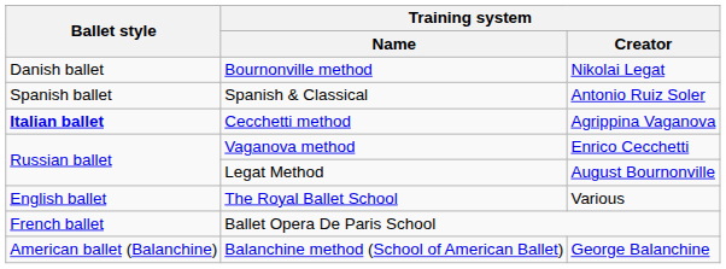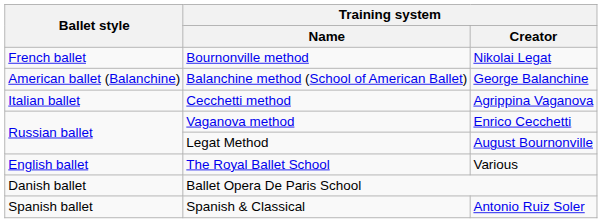Bournonville method | Ballet style: Danish ballet -> French ballet
rows swapped: Spanish & Classical <-> Balanchine method (School of American Ballet)
Cecchetti method | Ballet style: bold -> normal
Ballet Opera De Paris School | Ballet style: French ballet -> Danish ballet
